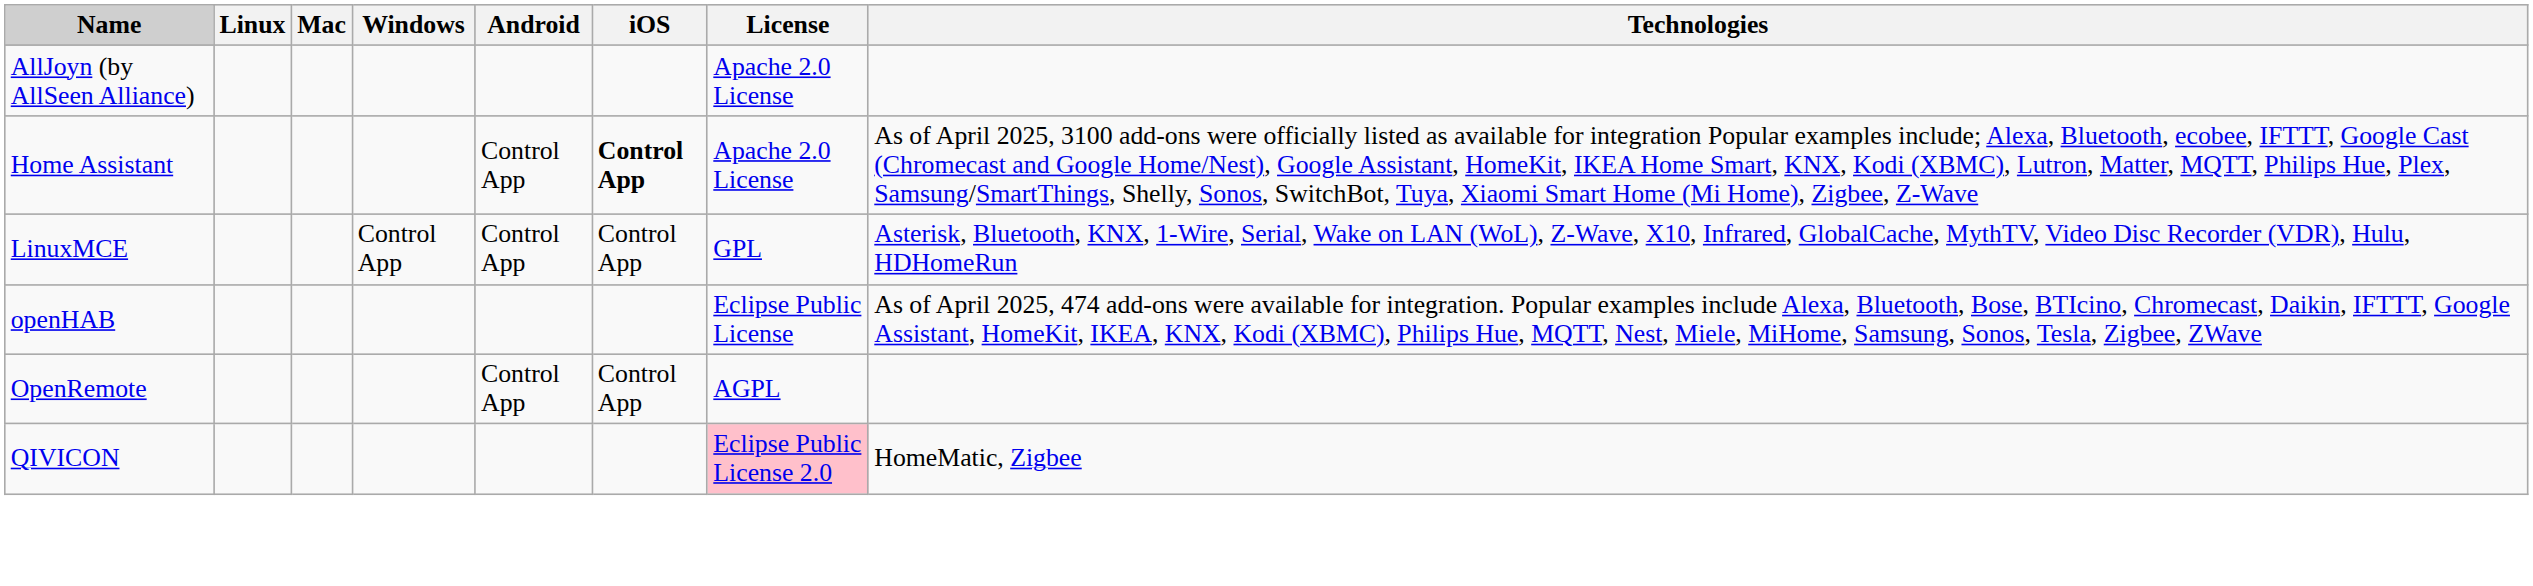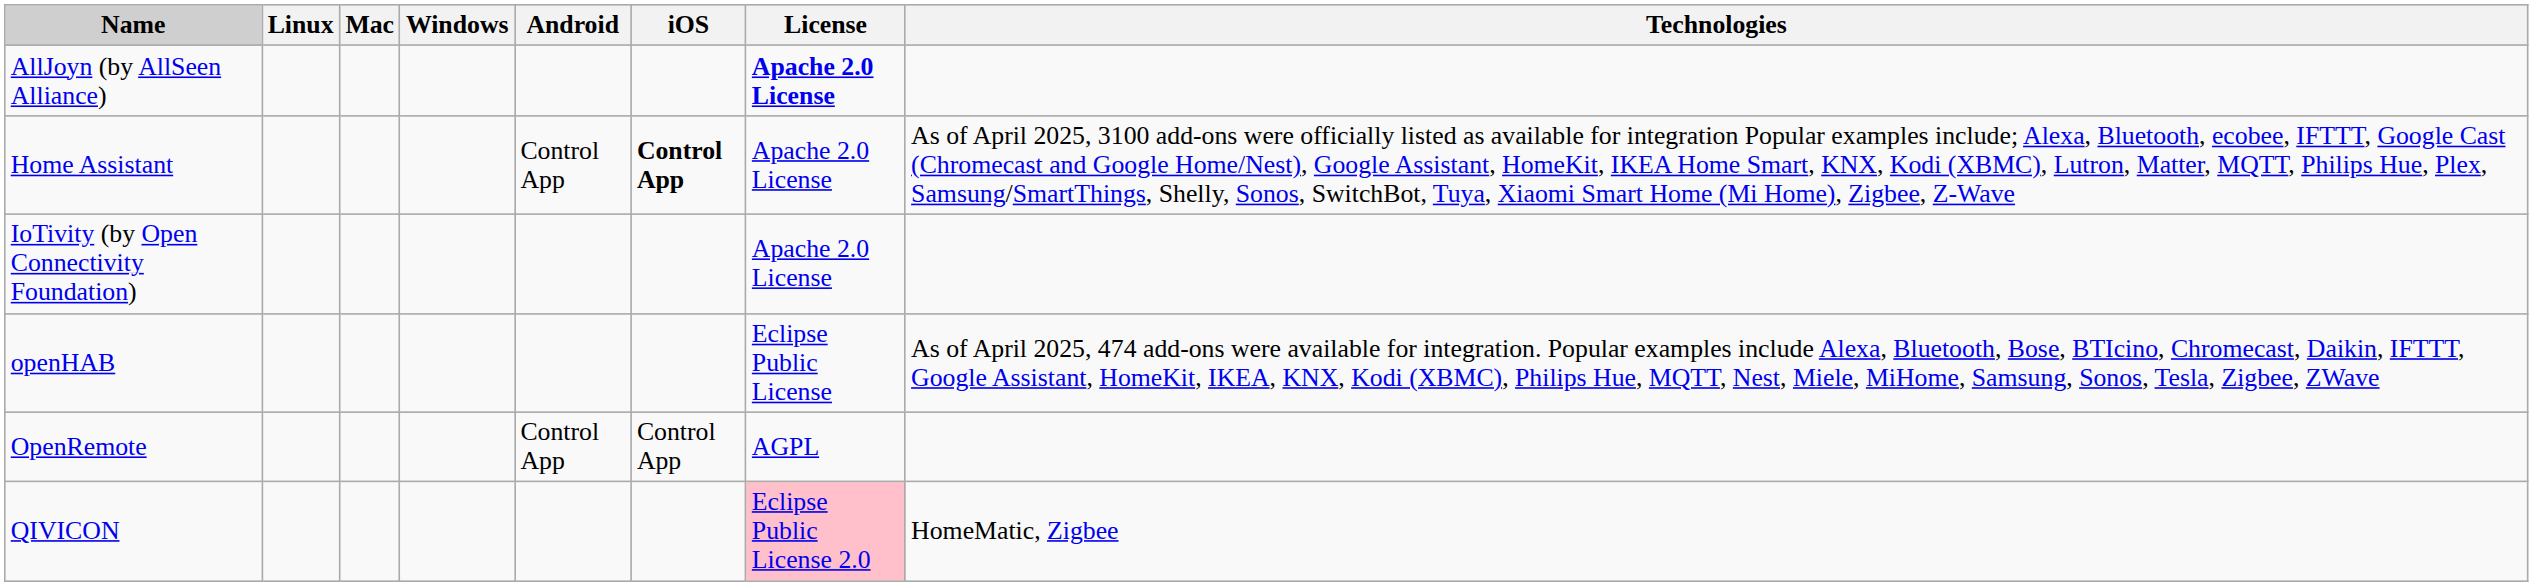AllJoyn (by AllSeen Alliance) | License: normal -> bold
+ row: IoTivity (by Open Connectivity Foundation) | Apache 2.0 License
- row: LinuxMCE | Control App | Control App | Control App | GPL | Asterisk, Bluetooth, KNX, 1-Wire, Serial, Wake on LAN (WoL), Z-Wave, X10, Infrared, GlobalCache, MythTV, Video Disc Recorder (VDR), Hulu, HDHomeRun
